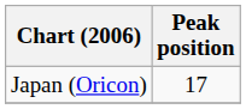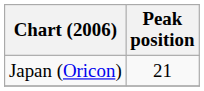Japan (Oricon) | Peak position: 17 -> 21
